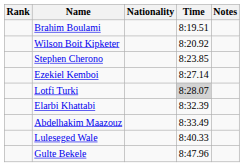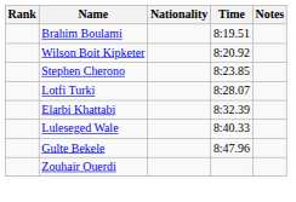- row: Ezekiel Kemboi | 8:27.14
Lotfi Turki | Time: lightgrey background -> no background
- row: Abdelhakim Maazouz | 8:33.49
+ row: Zouhair Ouerdi
